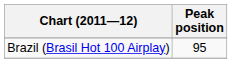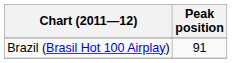Brazil (Brasil Hot 100 Airplay) | Peak position: 95 -> 91
